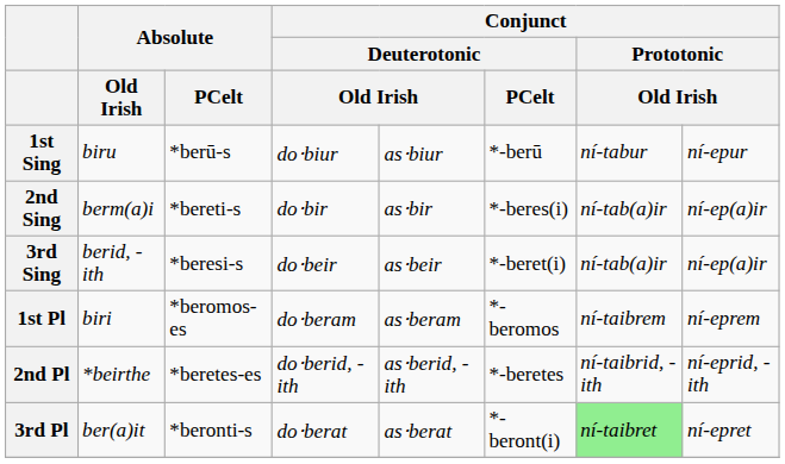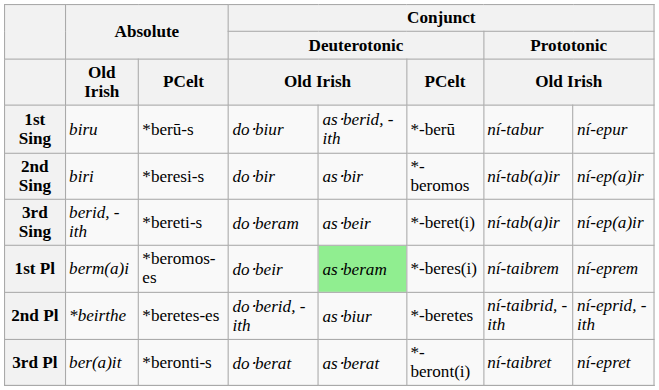1st Sing | column 5: as⋅biur -> as⋅berid, -ith
2nd Sing | Absolute / Old Irish: berm(a)i -> biri
2nd Sing | Absolute / PCelt: *bereti-s -> *beresi-s
2nd Sing | Conjunct / Deuterotonic / PCelt: *-beres(i) -> *-beromos
3rd Sing | Absolute / PCelt: *beresi-s -> *bereti-s
3rd Sing | column 4: do⋅beir -> do⋅beram
1st Pl | Absolute / Old Irish: biri -> berm(a)i
1st Pl | column 4: do⋅beram -> do⋅beir
1st Pl | column 5: no background -> lightgreen background
1st Pl | Conjunct / Deuterotonic / PCelt: *-beromos -> *-beres(i)
2nd Pl | column 5: as⋅berid, -ith -> as⋅biur
3rd Pl | column 7: lightgreen background -> no background
